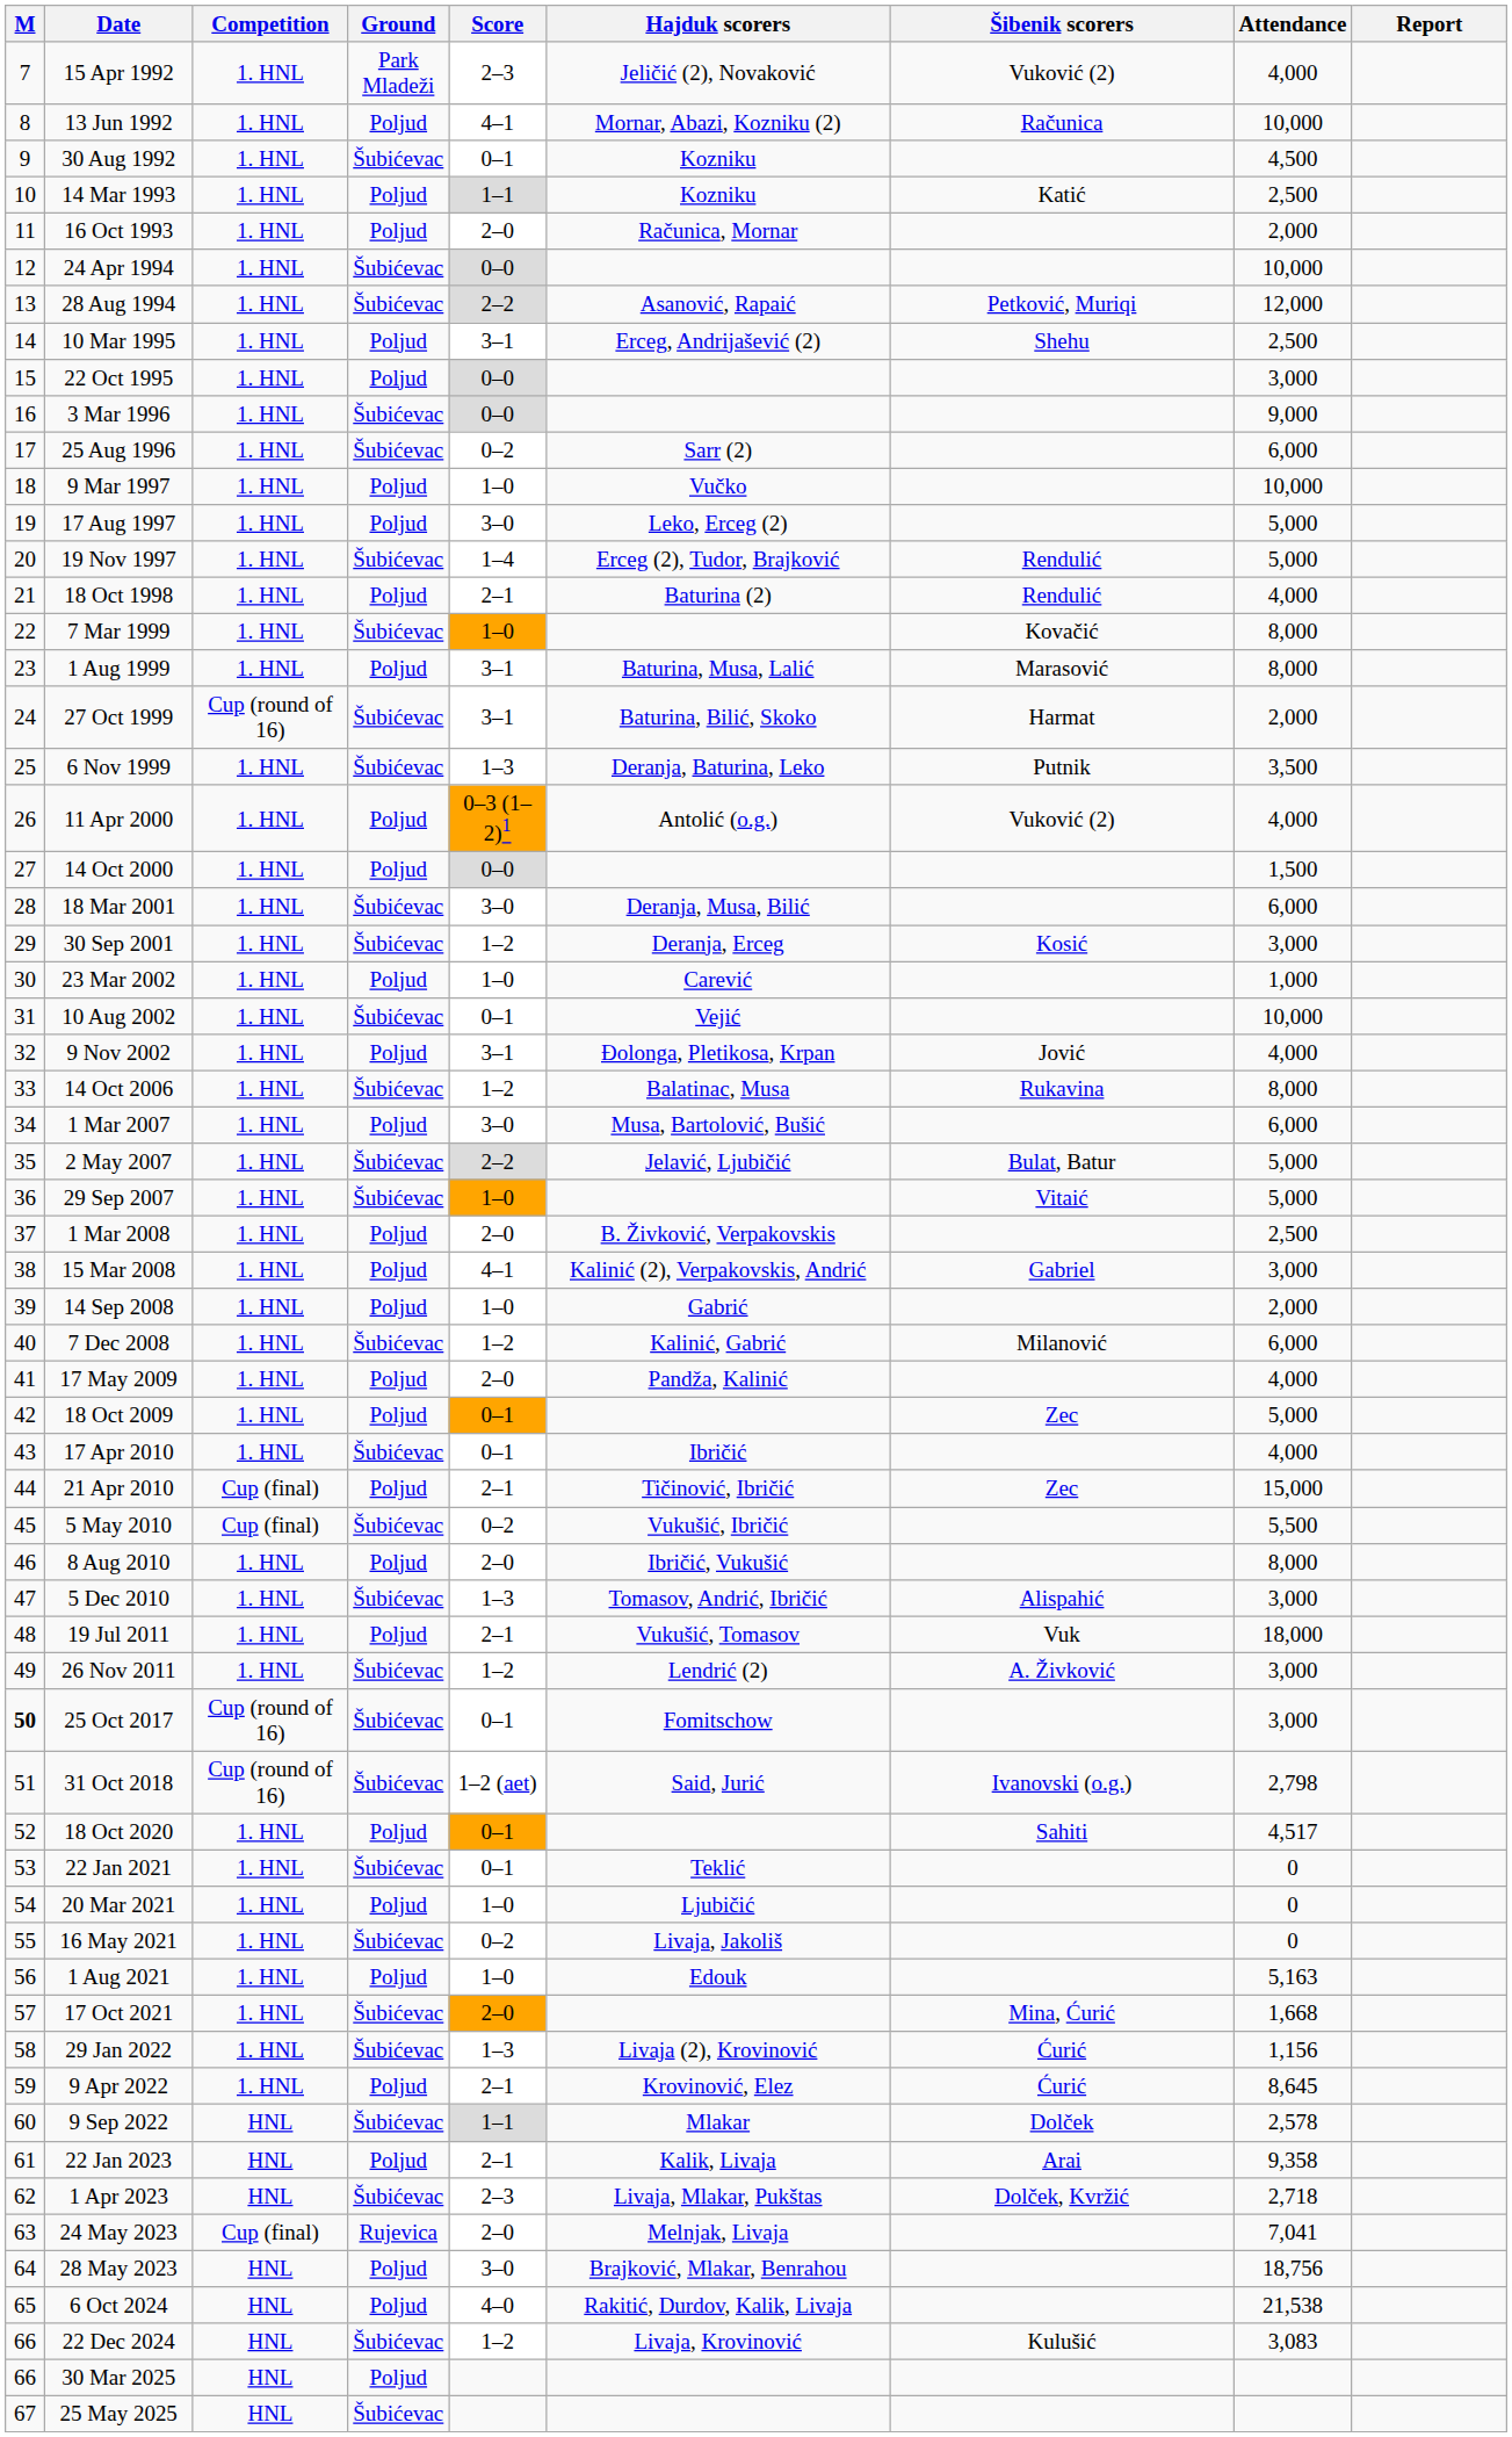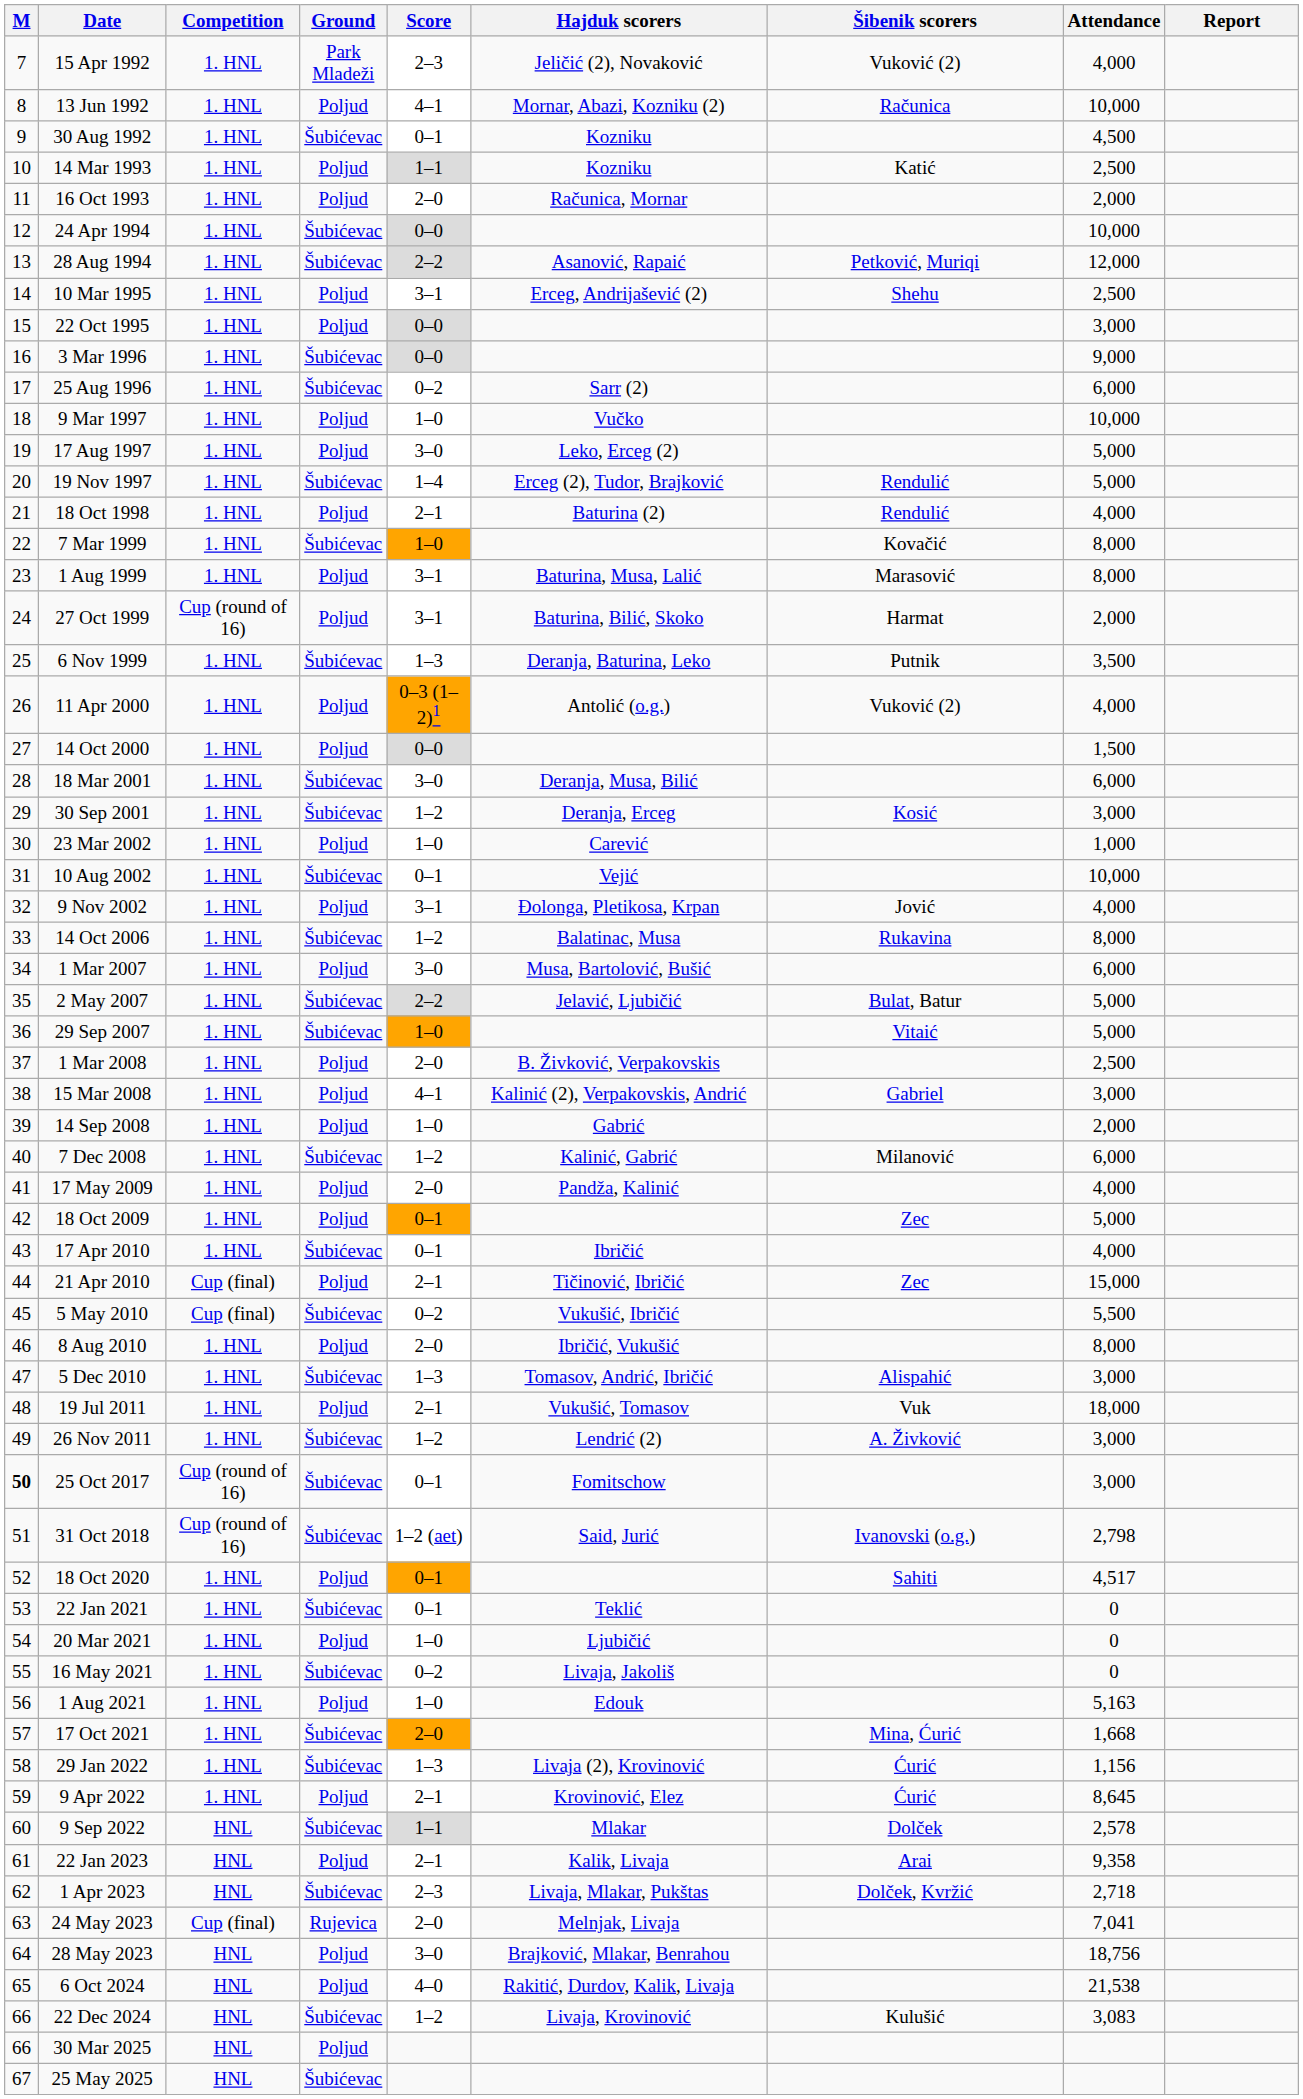27 Oct 1999 | Ground: Šubićevac -> Poljud
